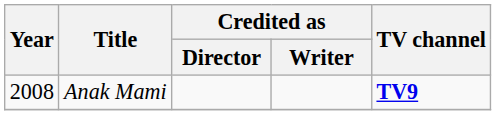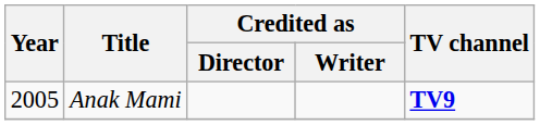Anak Mami | Year: 2008 -> 2005
